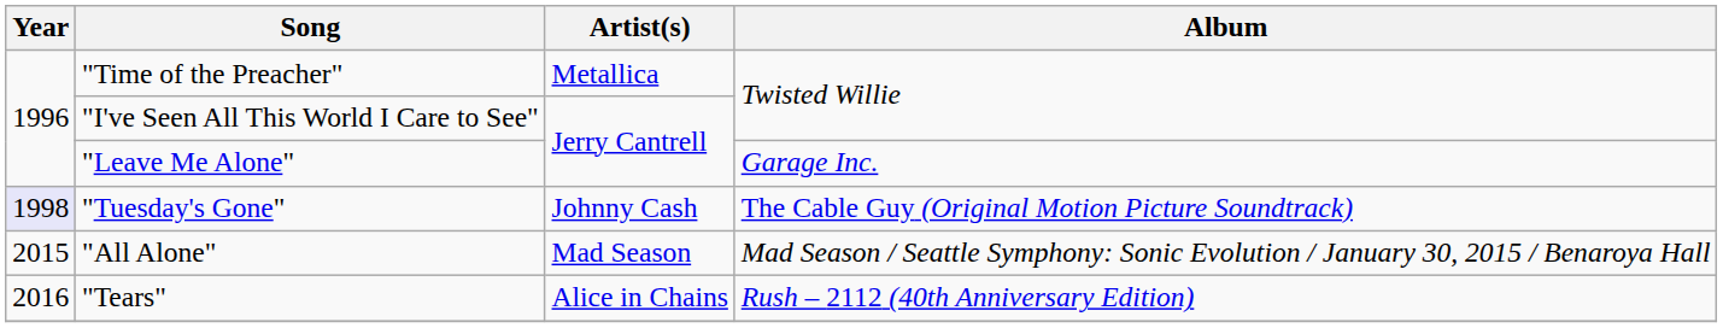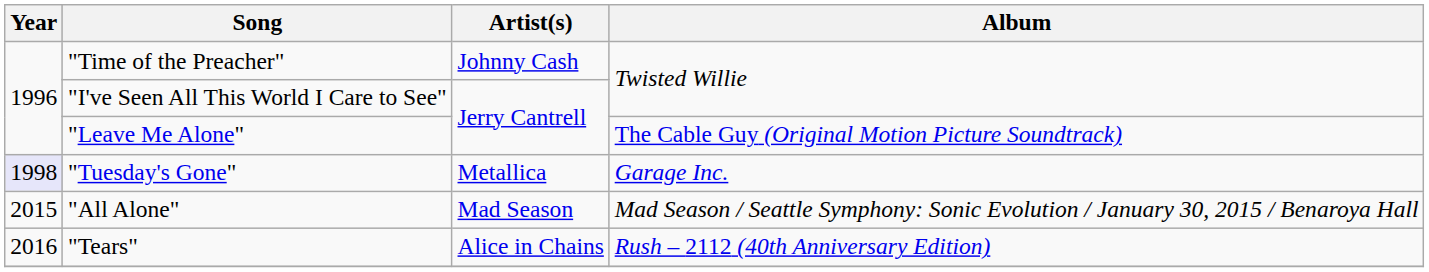"Time of the Preacher" | Artist(s): Metallica -> Johnny Cash
"Leave Me Alone" | Album: Garage Inc. -> The Cable Guy (Original Motion Picture Soundtrack)
"Tuesday's Gone" | Artist(s): Johnny Cash -> Metallica
"Tuesday's Gone" | Album: The Cable Guy (Original Motion Picture Soundtrack) -> Garage Inc.
